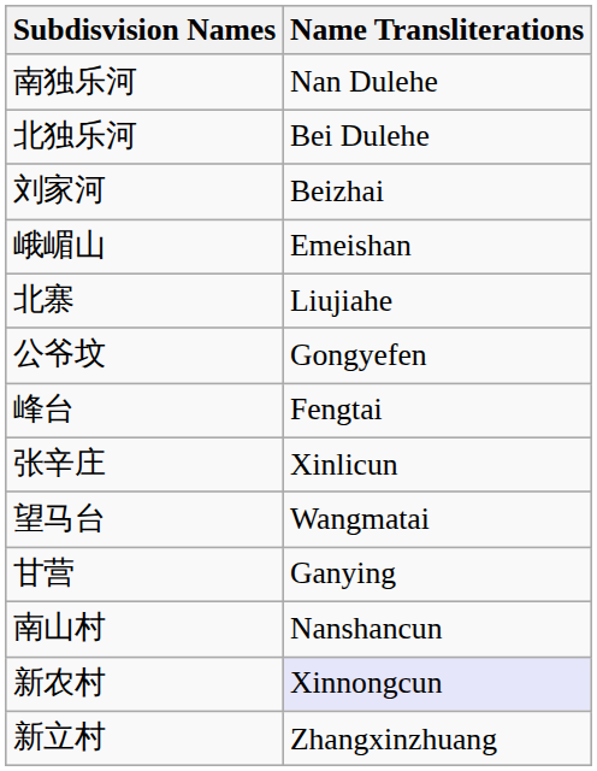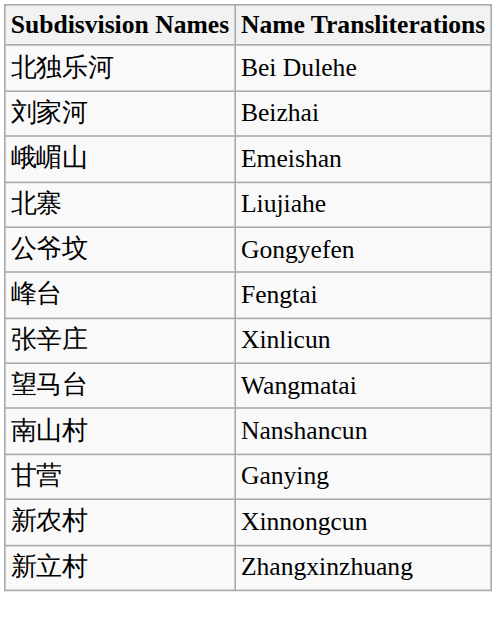- row: 南独乐河 | Nan Dulehe
rows swapped: 甘营 <-> 南山村
新农村 | Name Transliterations: lavender background -> no background
